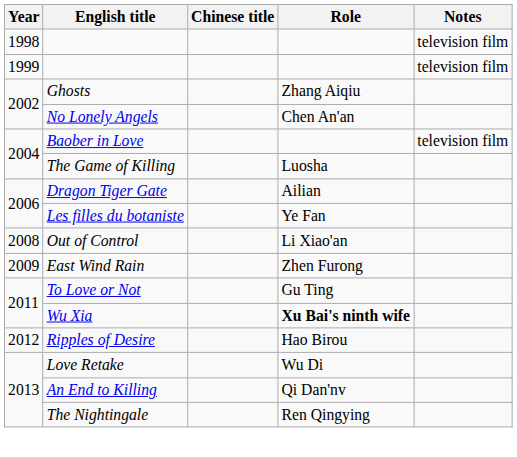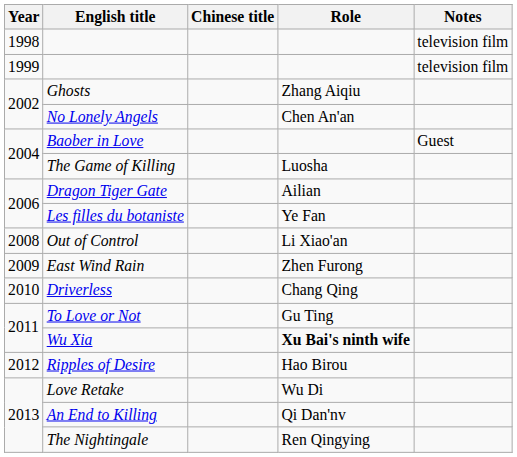Baober in Love | Notes: television film -> Guest
+ row: 2010 | Driverless | Chang Qing
